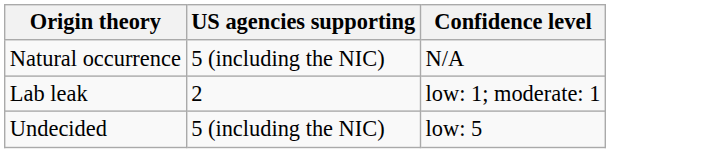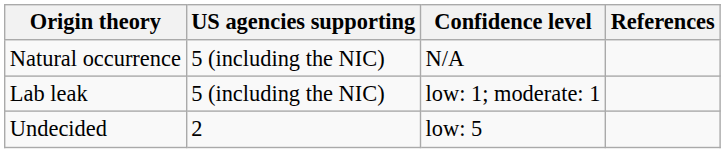+ column: References
Lab leak | US agencies supporting: 2 -> 5 (including the NIC)
Undecided | US agencies supporting: 5 (including the NIC) -> 2
